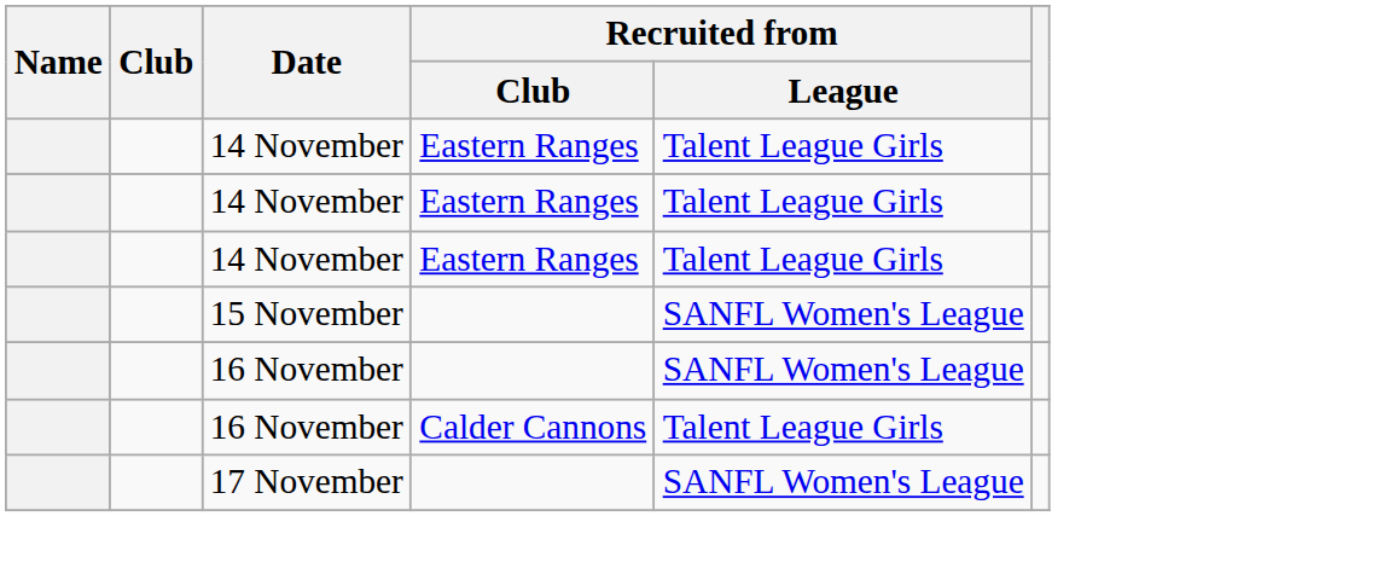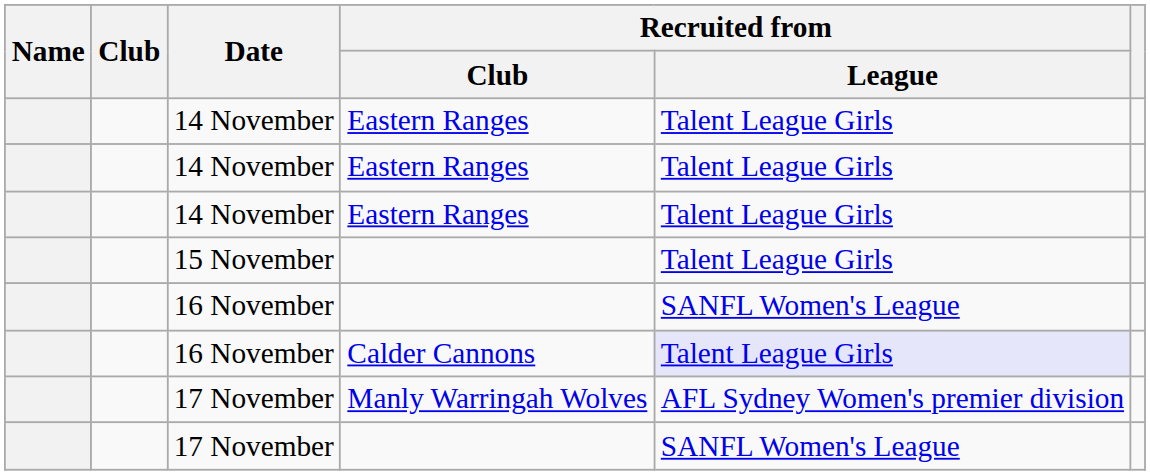15 November | Recruited from / League: SANFL Women's League -> Talent League Girls
16 November / Calder Cannons | Recruited from / League: no background -> lavender background
+ row: 17 November | Manly Warringah Wolves | AFL Sydney Women's premier division
